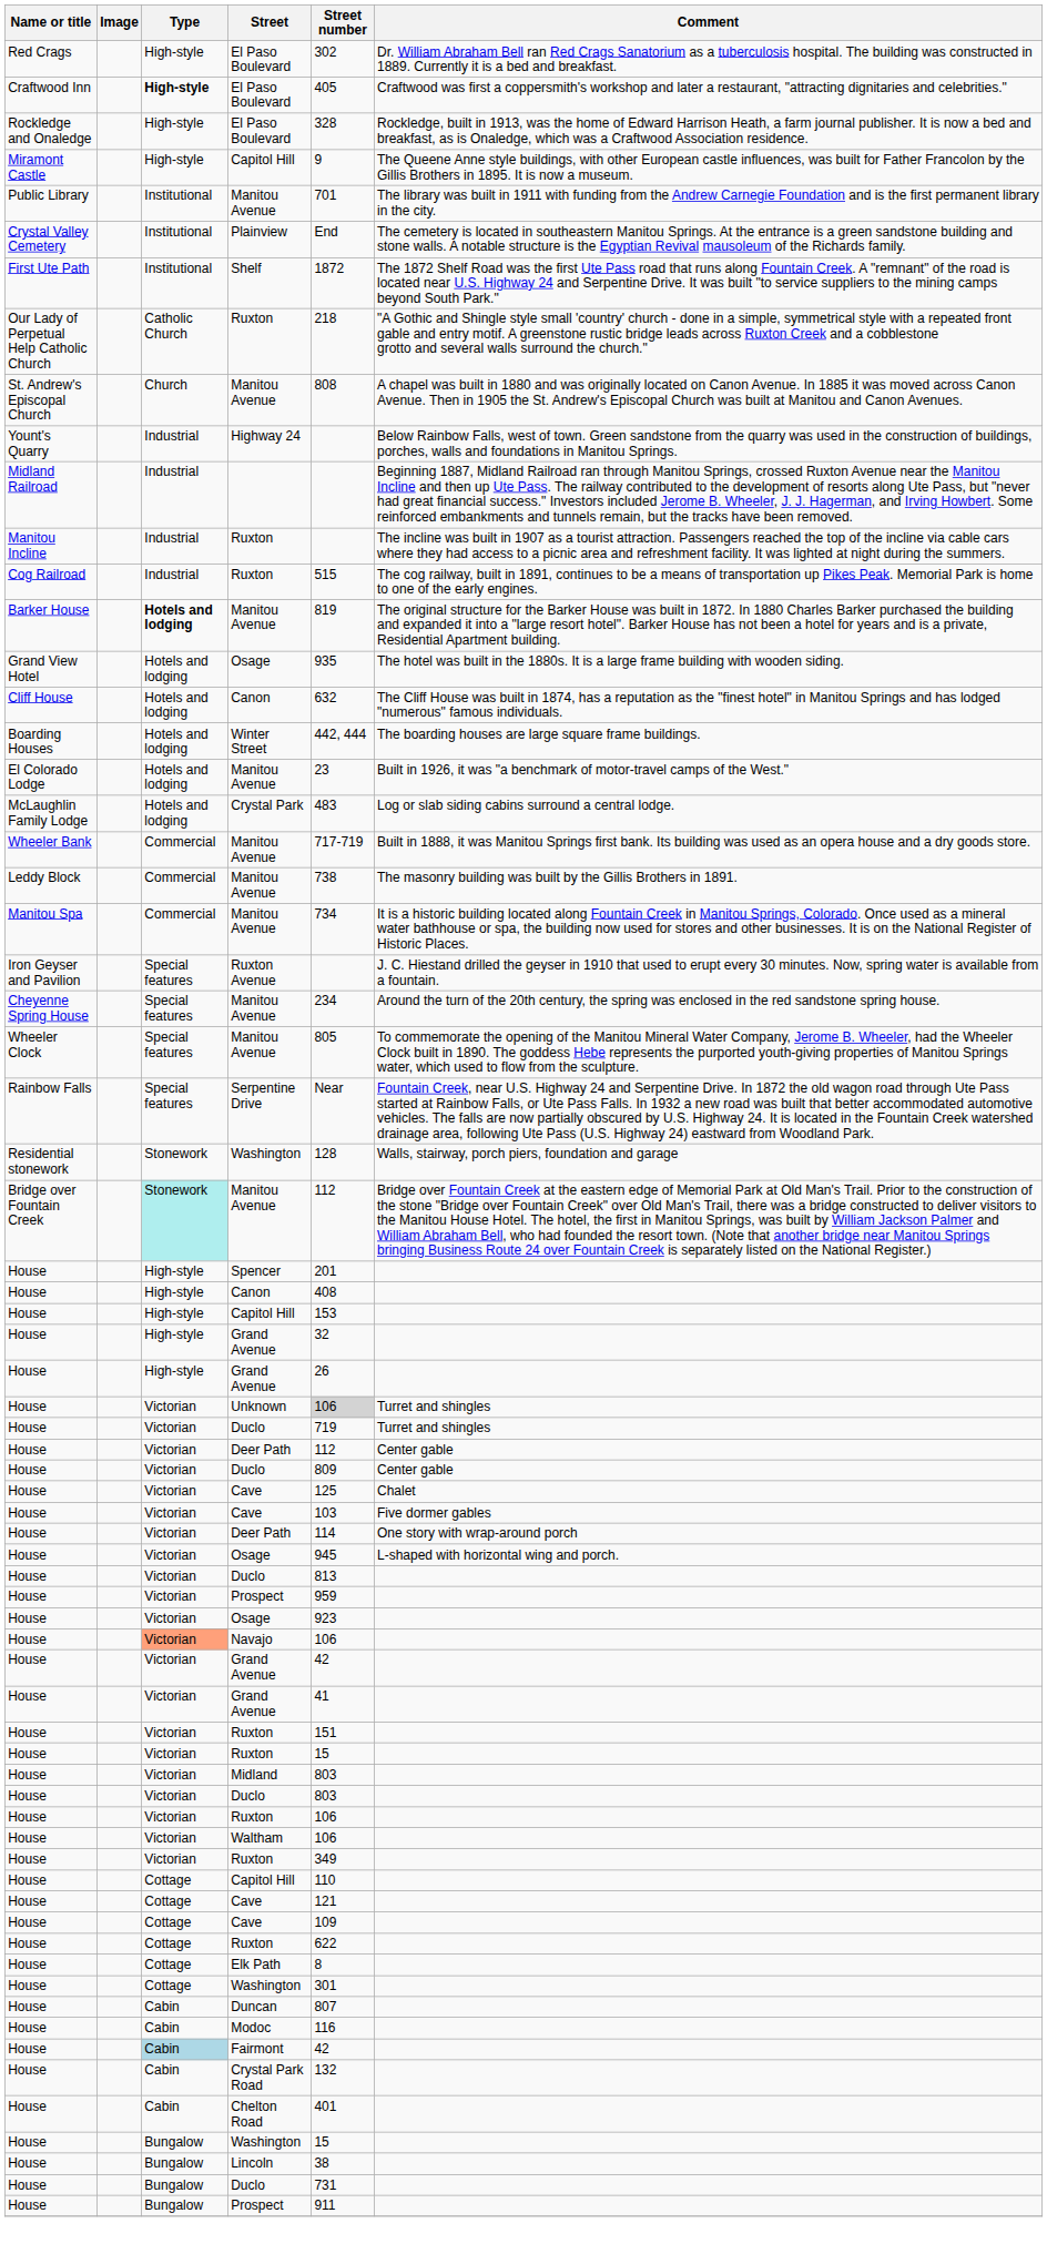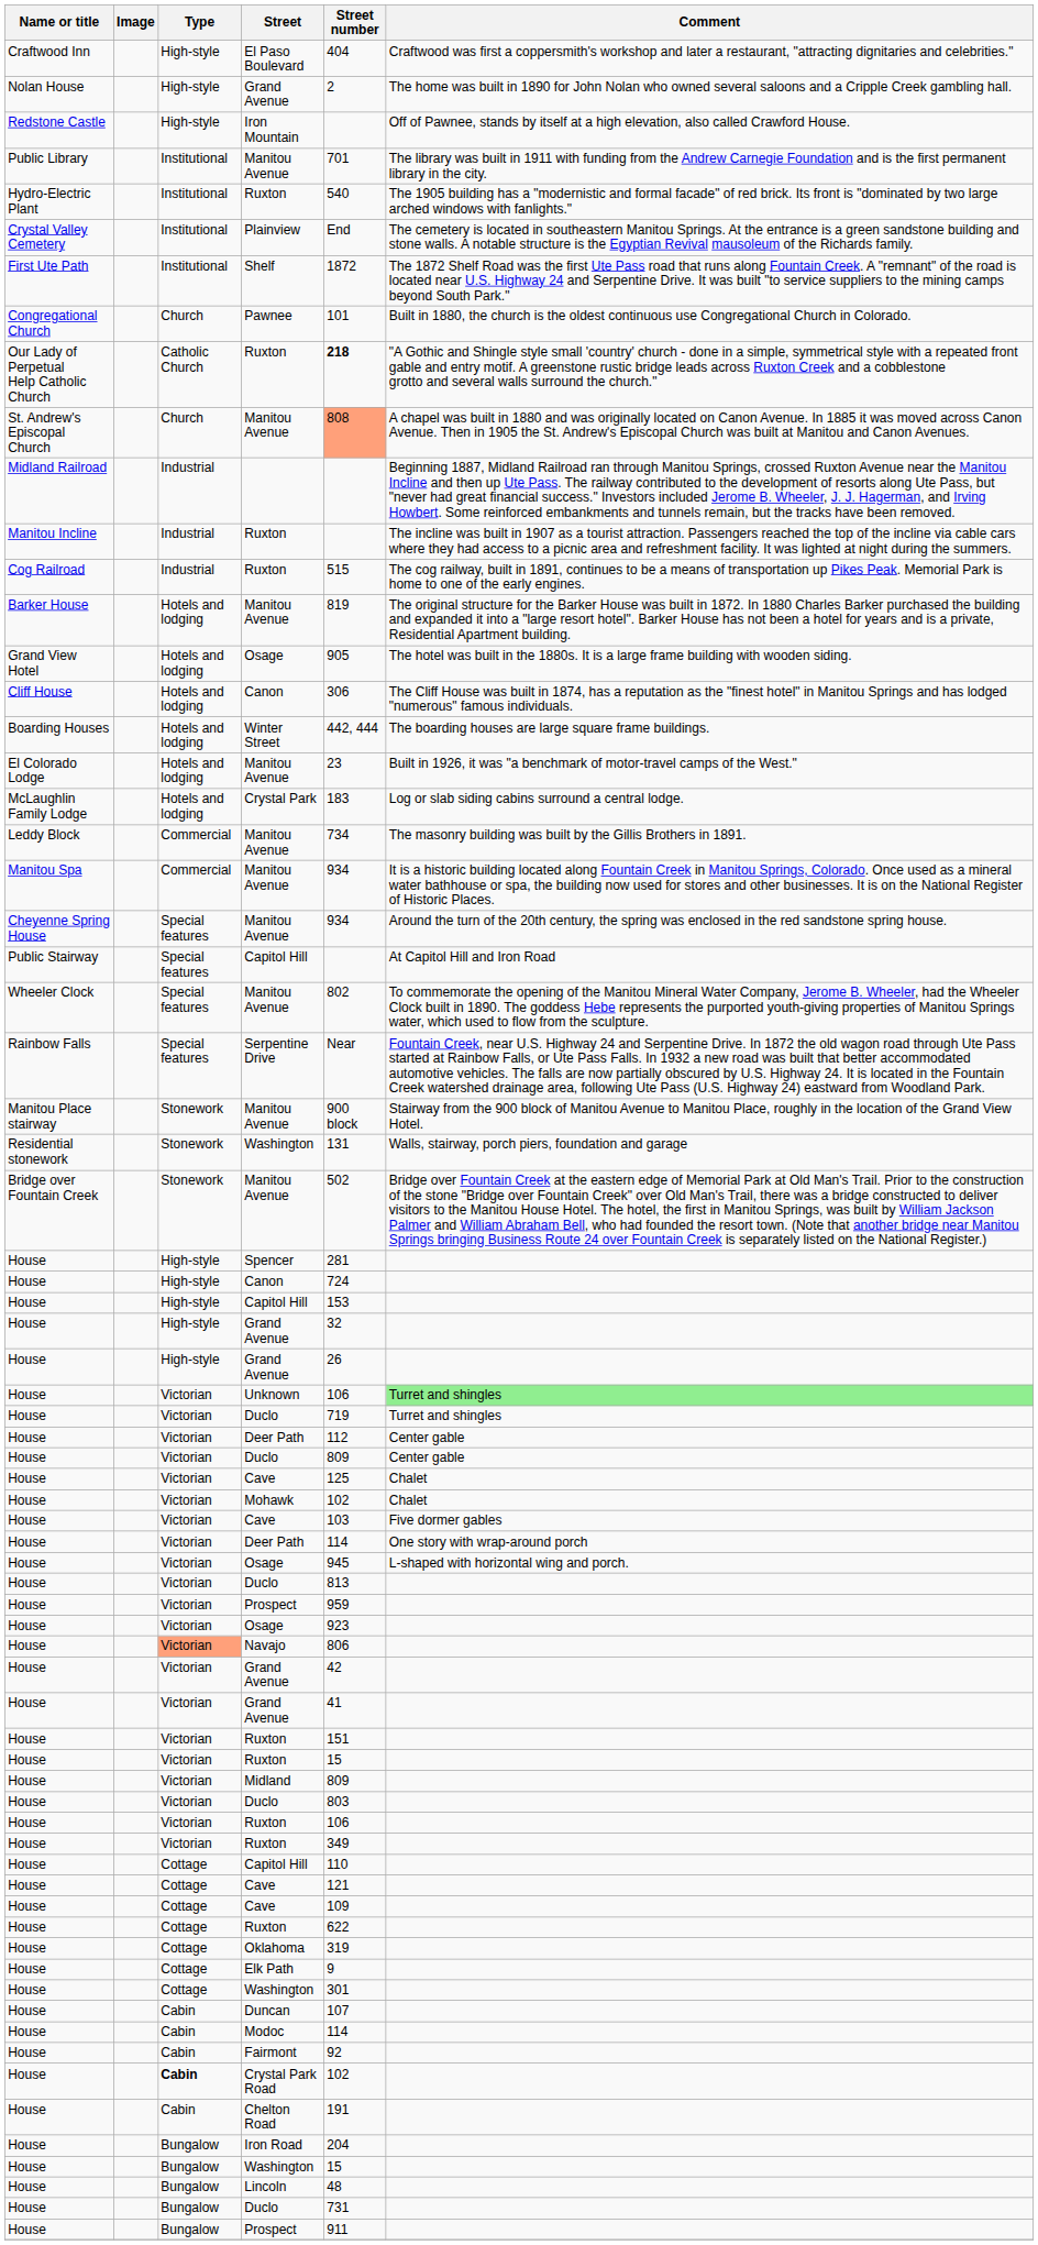- row: Red Crags | High-style | El Paso Boulevard | 302 | Dr. William Abraham Bell ran Red Crags Sanatorium as a tuberculosis hospital. The building was constructed in 1889. Currently it is a bed and breakfast.
Craftwood Inn / El Paso Boulevard | Type: bold -> normal
Craftwood Inn / El Paso Boulevard | Street number: 405 -> 404
- row: Rockledge and Onaledge | High-style | El Paso Boulevard | 328 | Rockledge, built in 1913, was the home of Edward Harrison Heath, a farm journal publisher. It is now a bed and breakfast, as is Onaledge, which was a Craftwood Association residence.
+ row: Nolan House | High-style | Grand Avenue | 2 | The home was built in 1890 for John Nolan who owned several saloons and a Cripple Creek gambling hall.
+ row: Redstone Castle | High-style | Iron Mountain | Off of Pawnee, stands by itself at a high elevation, also called Crawford House.
- row: Miramont Castle | High-style | Capitol Hill | 9 | The Queene Anne style buildings, with other European castle influences, was built for Father Francolon by the Gillis Brothers in 1895. It is now a museum.
+ row: Hydro-Electric Plant | Institutional | Ruxton | 540 | The 1905 building has a "modernistic and formal facade" of red brick. Its front is "dominated by two large arched windows with fanlights."
+ row: Congregational Church | Church | Pawnee | 101 | Built in 1880, the church is the oldest continuous use Congregational Church in Colorado.
Our Lady of Perpetual Help Catholic Church / Ruxton | Street number: normal -> bold
St. Andrew's Episcopal Church / Manitou Avenue | Street number: no background -> lightsalmon background
- row: Yount's Quarry | Industrial | Highway 24 | Below Rainbow Falls, west of town. Green sandstone from the quarry was used in the construction of buildings, porches, walls and foundations in Manitou Springs.
Barker House / Manitou Avenue | Type: bold -> normal
Grand View Hotel / Osage | Street number: 935 -> 905
Cliff House / Canon | Street number: 632 -> 306
Crystal Park | Street number: 483 -> 183
- row: Wheeler Bank | Commercial | Manitou Avenue | 717-719 | Built in 1888, it was Manitou Springs first bank. Its building was used as an opera house and a dry goods store.
Leddy Block / Manitou Avenue | Street number: 738 -> 734
Manitou Spa / Manitou Avenue | Street number: 734 -> 934
- row: Iron Geyser and Pavilion | Special features | Ruxton Avenue | J. C. Hiestand drilled the geyser in 1910 that used to erupt every 30 minutes. Now, spring water is available from a fountain.
Cheyenne Spring House / Manitou Avenue | Street number: 234 -> 934
+ row: Public Stairway | Special features | Capitol Hill | At Capitol Hill and Iron Road
Wheeler Clock / Manitou Avenue | Street number: 805 -> 802
+ row: Manitou Place stairway | Stonework | Manitou Avenue | 900 block | Stairway from the 900 block of Manitou Avenue to Manitou Place, roughly in the location of the Grand View Hotel.
Residential stonework / Washington | Street number: 128 -> 131
Bridge over Fountain Creek / Manitou Avenue | Type: paleturquoise background -> no background
Bridge over Fountain Creek / Manitou Avenue | Street number: 112 -> 502
Spencer | Street number: 201 -> 281
House / Canon | Street number: 408 -> 724
Unknown | Street number: lightgrey background -> no background
Unknown | Comment: no background -> lightgreen background
+ row: House | Victorian | Mohawk | 102 | Chalet
Navajo | Street number: 106 -> 806
Midland | Street number: 803 -> 809
- row: House | Victorian | Waltham | 106
+ row: House | Cottage | Oklahoma | 319
Elk Path | Street number: 8 -> 9
Duncan | Street number: 807 -> 107
Modoc | Street number: 116 -> 114
Fairmont | Type: lightblue background -> no background
Fairmont | Street number: 42 -> 92
Crystal Park Road | Type: normal -> bold
Crystal Park Road | Street number: 132 -> 102
Chelton Road | Street number: 401 -> 191
+ row: House | Bungalow | Iron Road | 204
Lincoln | Street number: 38 -> 48
